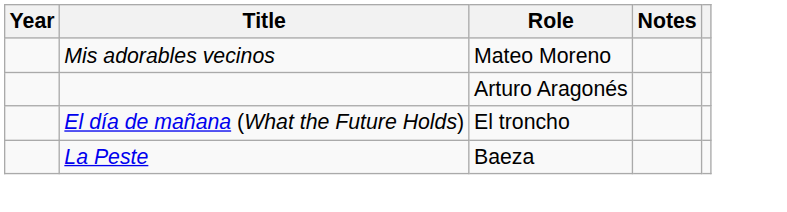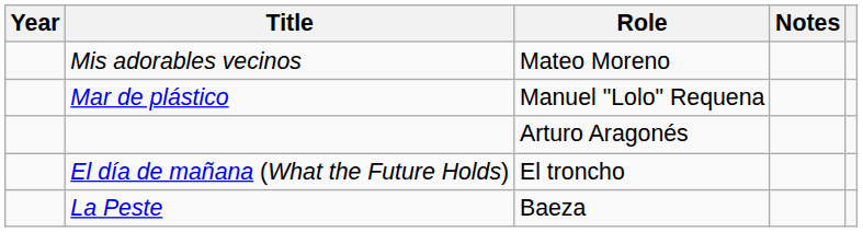+ row: Mar de plástico | Manuel "Lolo" Requena
